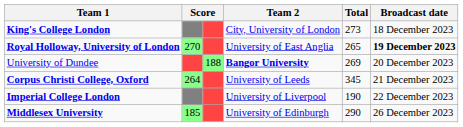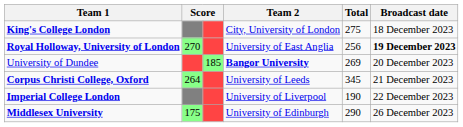King's College London | Total: 273 -> 275
Royal Holloway, University of London | Total: 265 -> 256
University of Dundee | column 3: 188 -> 185
Middlesex University | column 2: 185 -> 175
